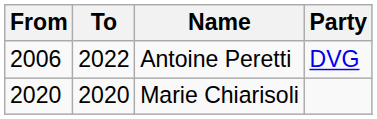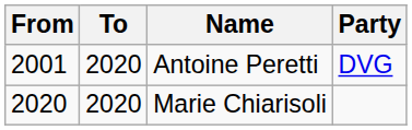Antoine Peretti | From: 2006 -> 2001
Antoine Peretti | To: 2022 -> 2020
